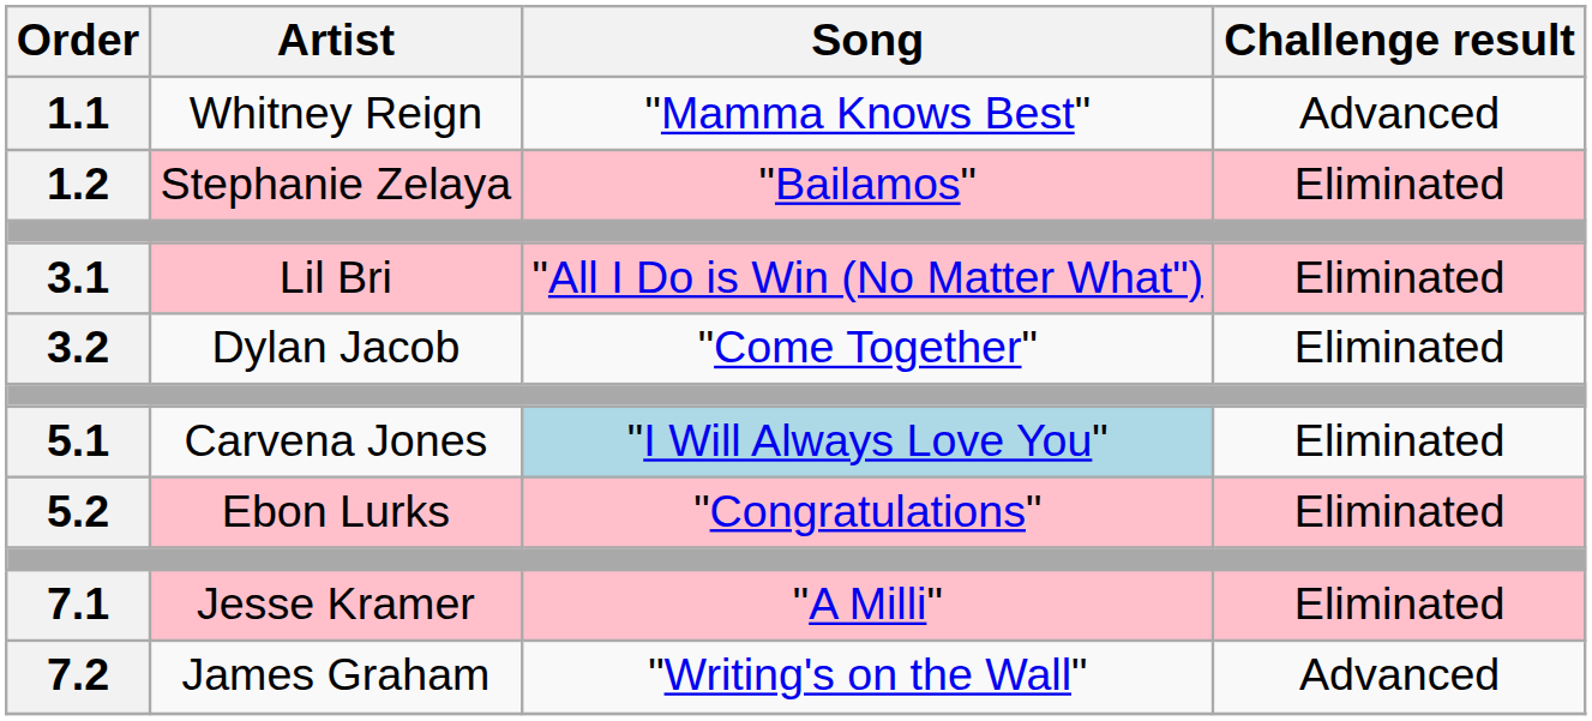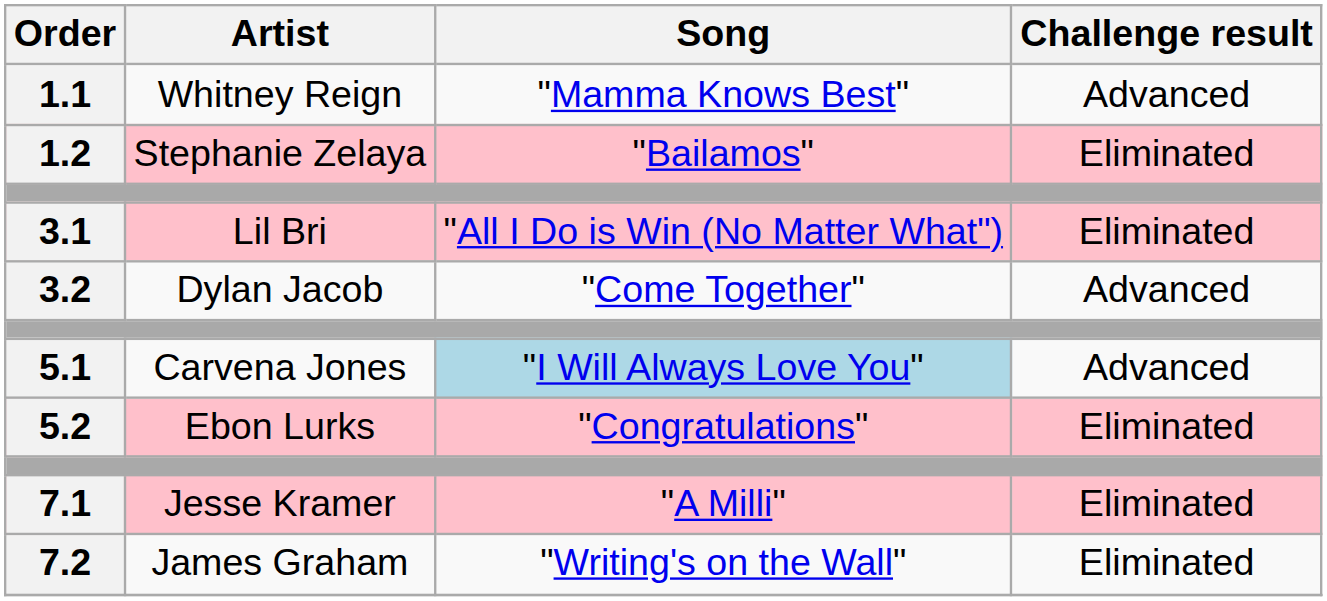3.2 | Challenge result: Eliminated -> Advanced
5.1 | Challenge result: Eliminated -> Advanced
7.2 | Challenge result: Advanced -> Eliminated
